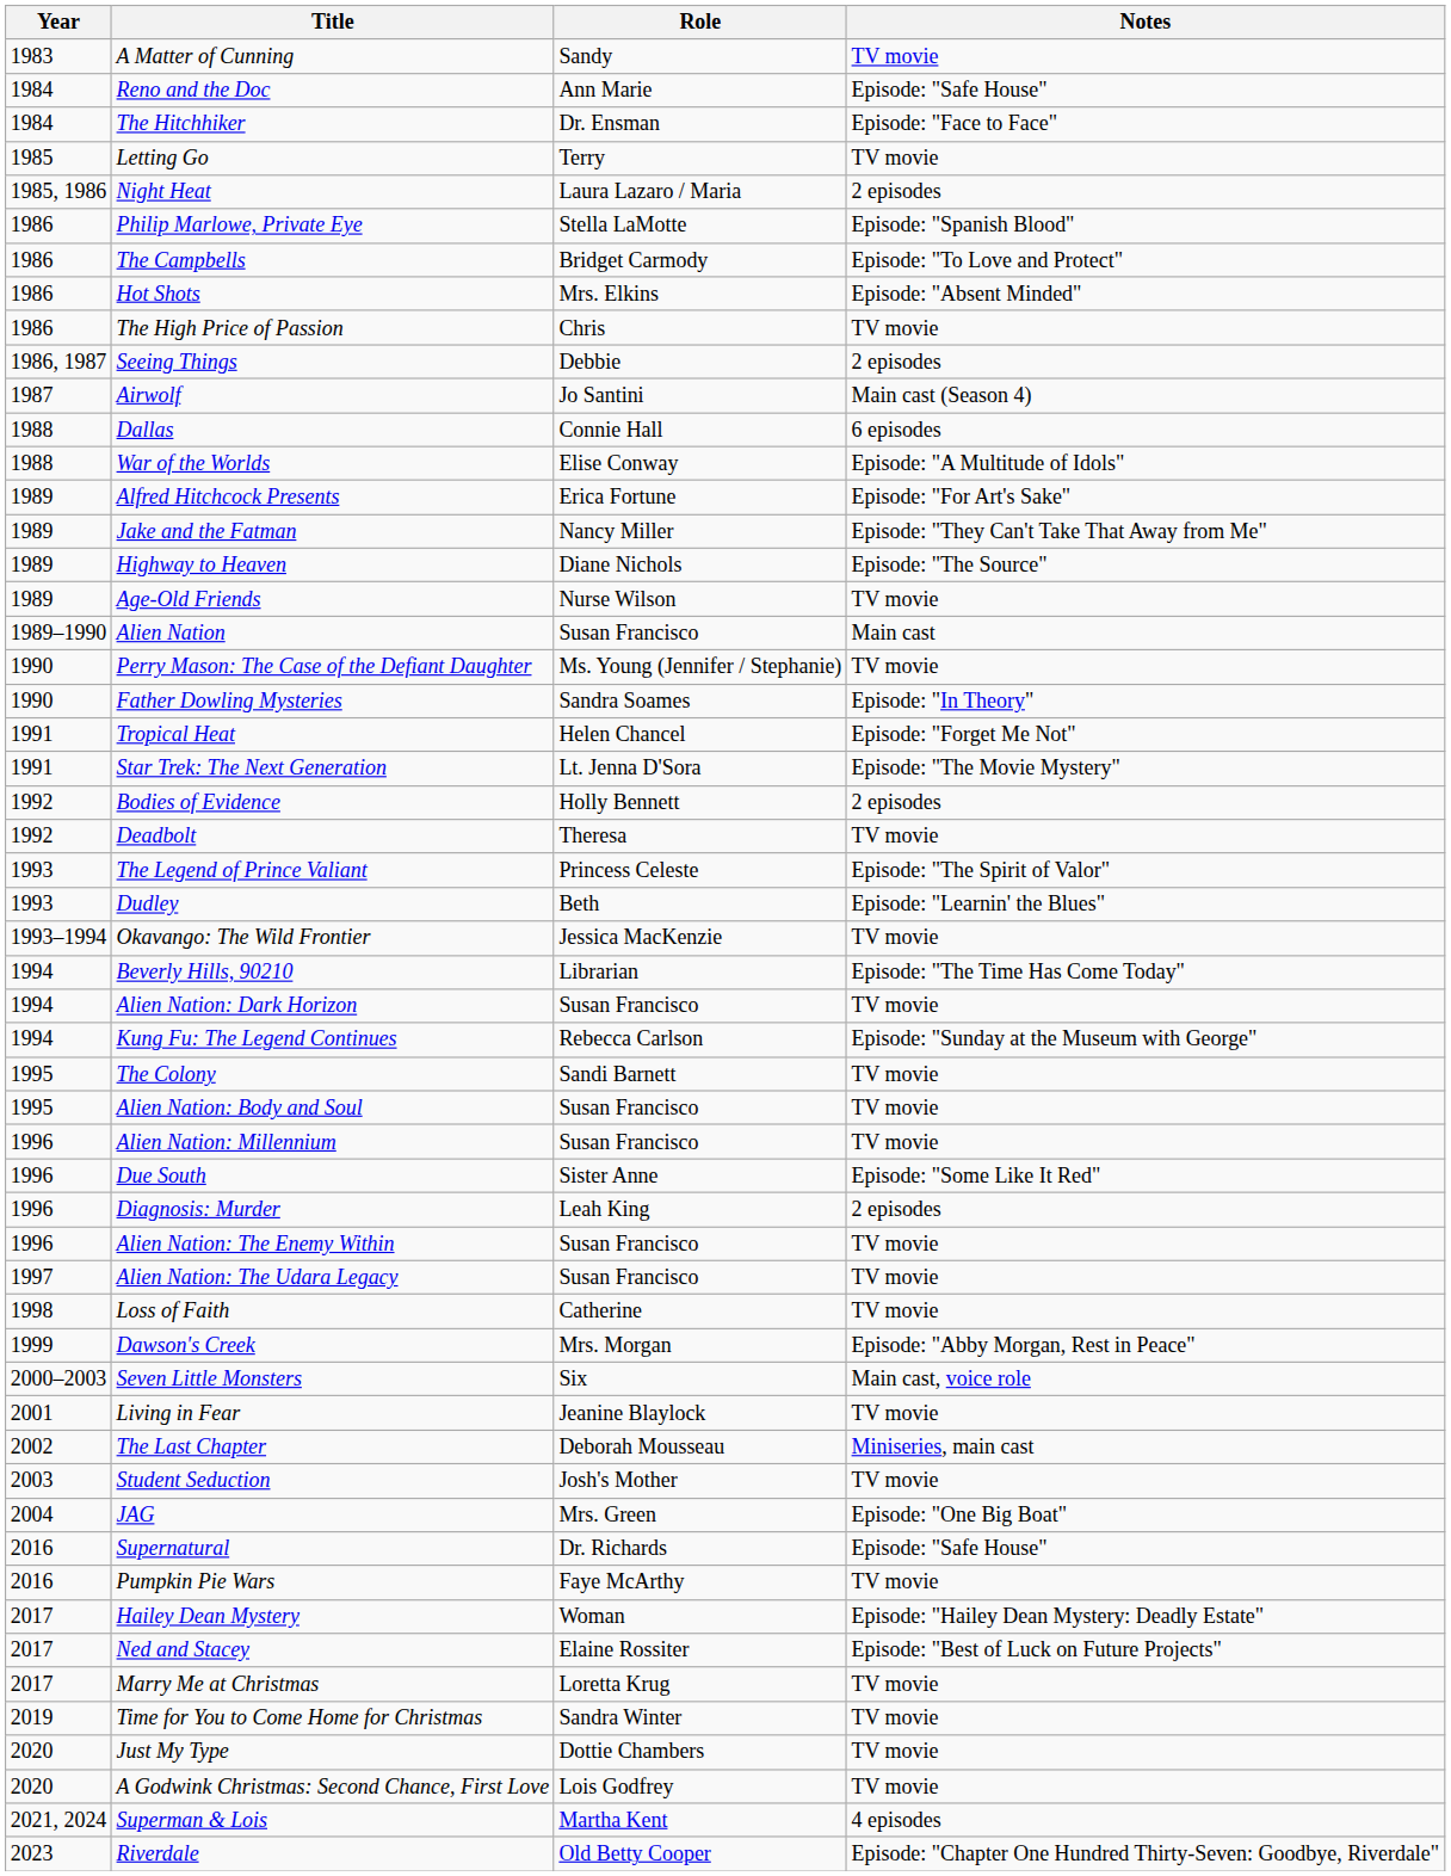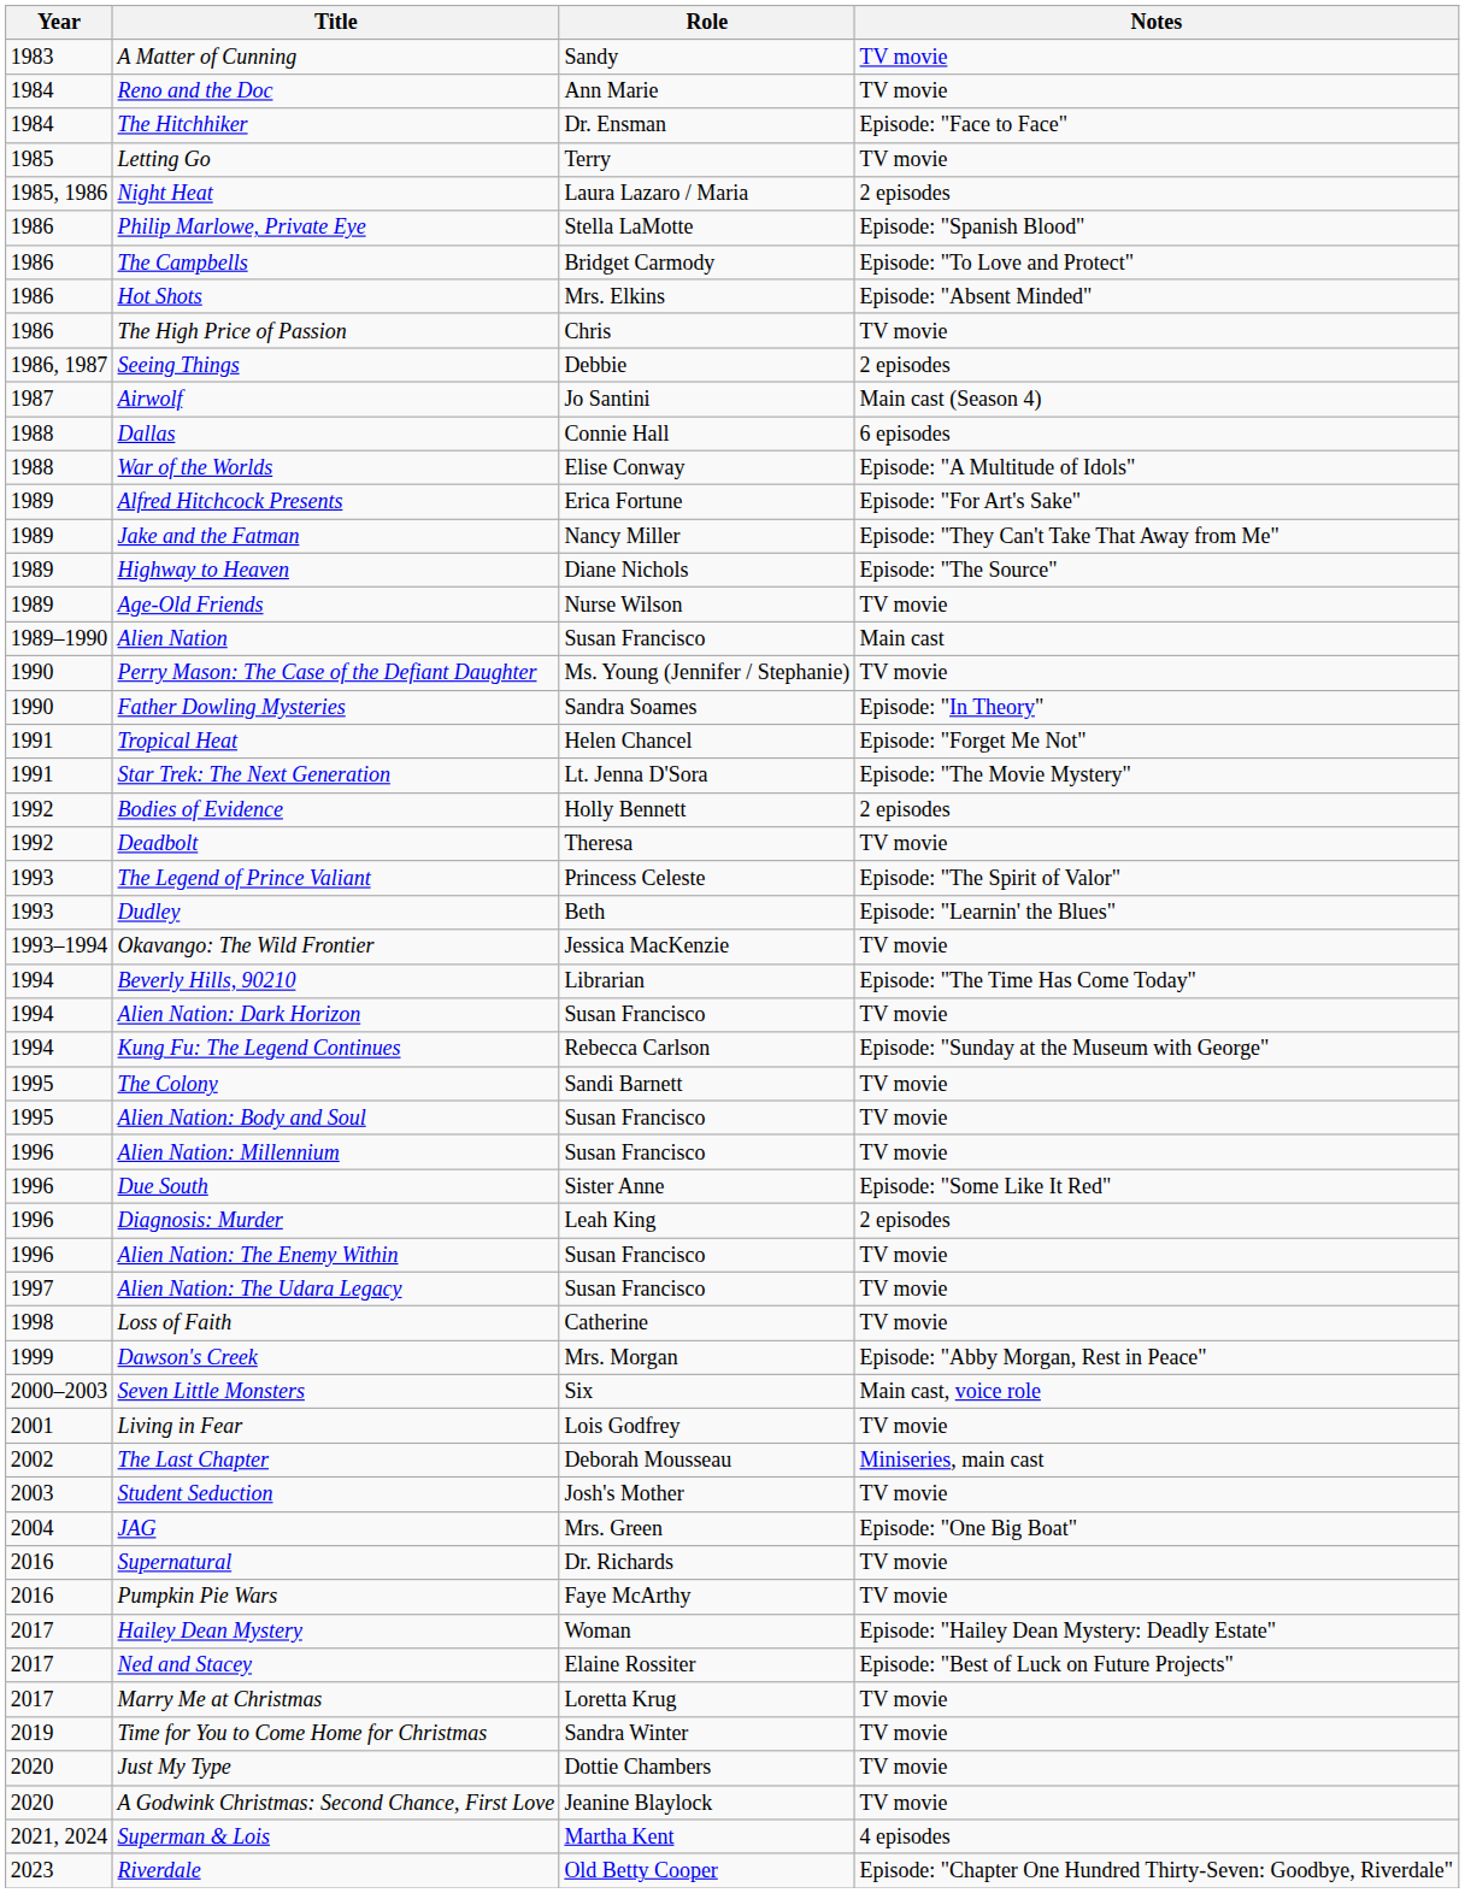Reno and the Doc | Notes: Episode: "Safe House" -> TV movie
Living in Fear | Role: Jeanine Blaylock -> Lois Godfrey
Supernatural | Notes: Episode: "Safe House" -> TV movie
A Godwink Christmas: Second Chance, First Love | Role: Lois Godfrey -> Jeanine Blaylock
